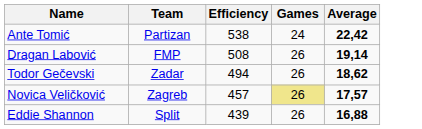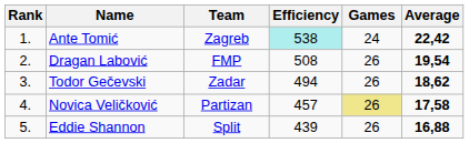+ column: Rank | 1. | 2. | 3. | 4. | 5.
Ante Tomić | Team: Partizan -> Zagreb
Ante Tomić | Efficiency: no background -> paleturquoise background
Dragan Labović | Average: 19,14 -> 19,54
Novica Veličković | Team: Zagreb -> Partizan
Novica Veličković | Average: 17,57 -> 17,58
